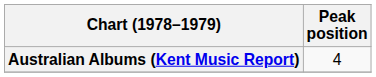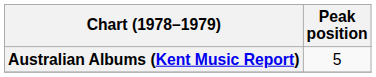Australian Albums (Kent Music Report) | Peak position: 4 -> 5
